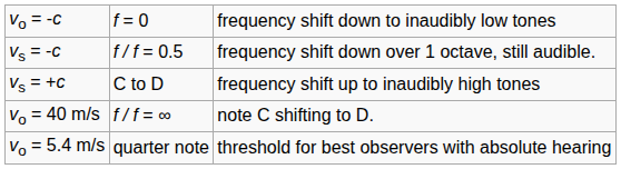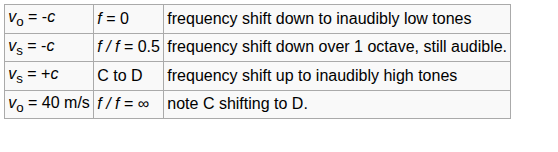- row: vo = 5.4 m/s | quarter note | threshold for best observers with absolute hearing
